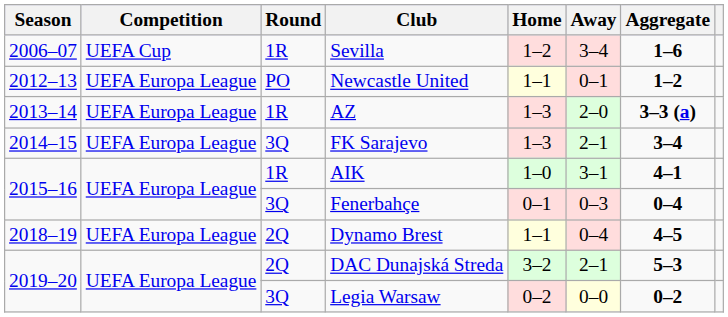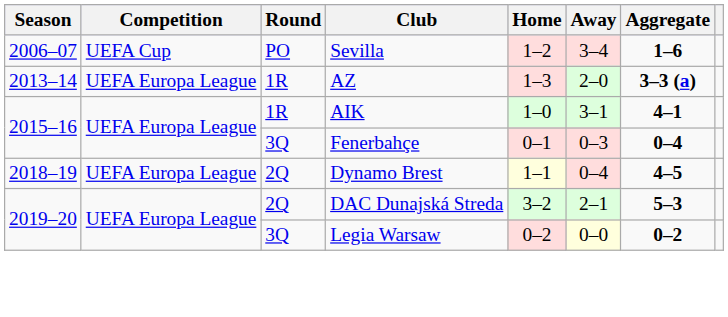Sevilla | Round: 1R -> PO
- row: 2012–13 | UEFA Europa League | PO | Newcastle United | 1–1 | 0–1 | 1–2
- row: 2014–15 | UEFA Europa League | 3Q | FK Sarajevo | 1–3 | 2–1 | 3–4
